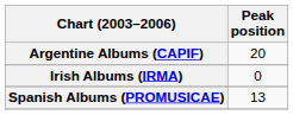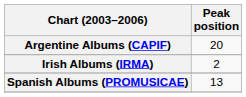Irish Albums (IRMA) | Peak position: 0 -> 2
